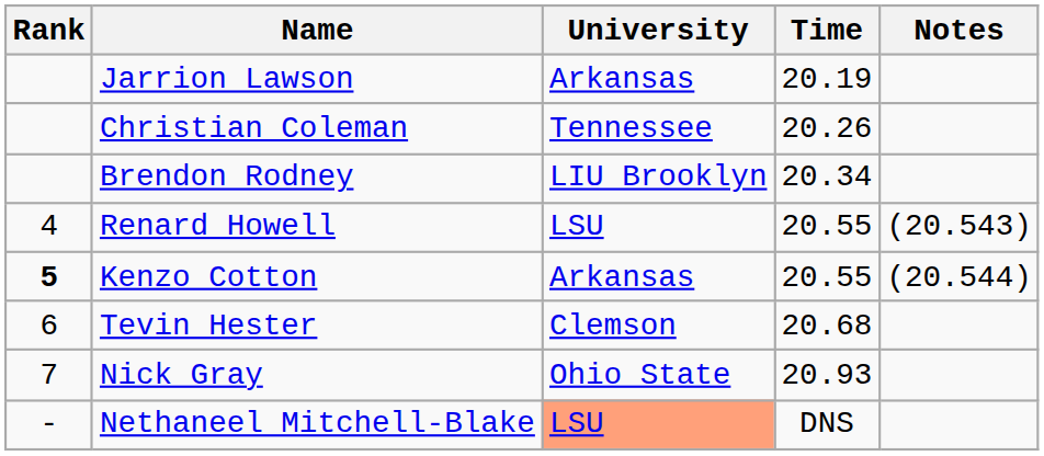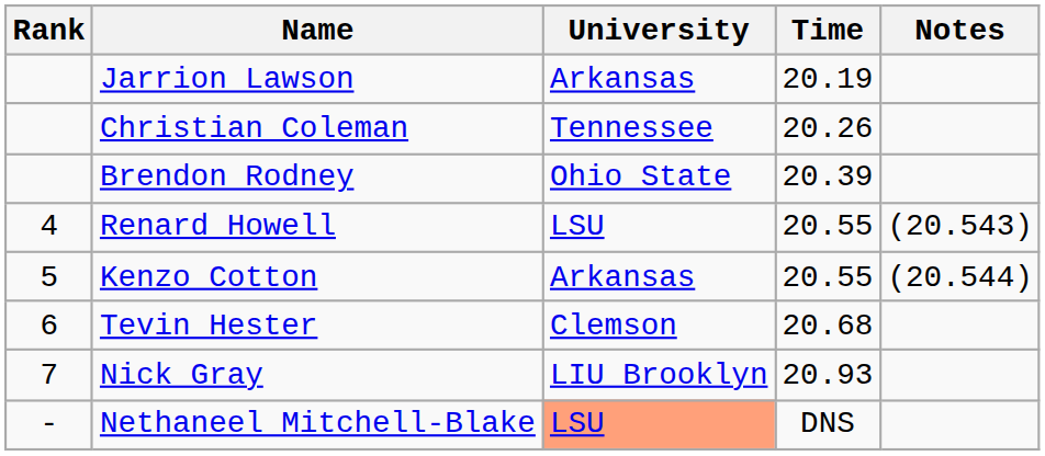Brendon Rodney | University: LIU Brooklyn -> Ohio State
Brendon Rodney | Time: 20.34 -> 20.39
Kenzo Cotton | Rank: bold -> normal
Nick Gray | University: Ohio State -> LIU Brooklyn
